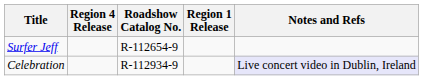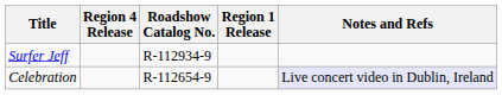Surfer Jeff | Roadshow Catalog No.: R-112654-9 -> R-112934-9
Celebration | Roadshow Catalog No.: R-112934-9 -> R-112654-9
